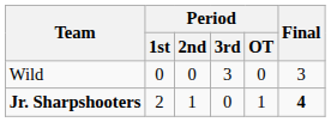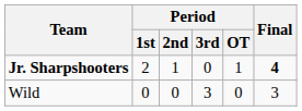rows swapped: Jr. Sharpshooters <-> Wild
